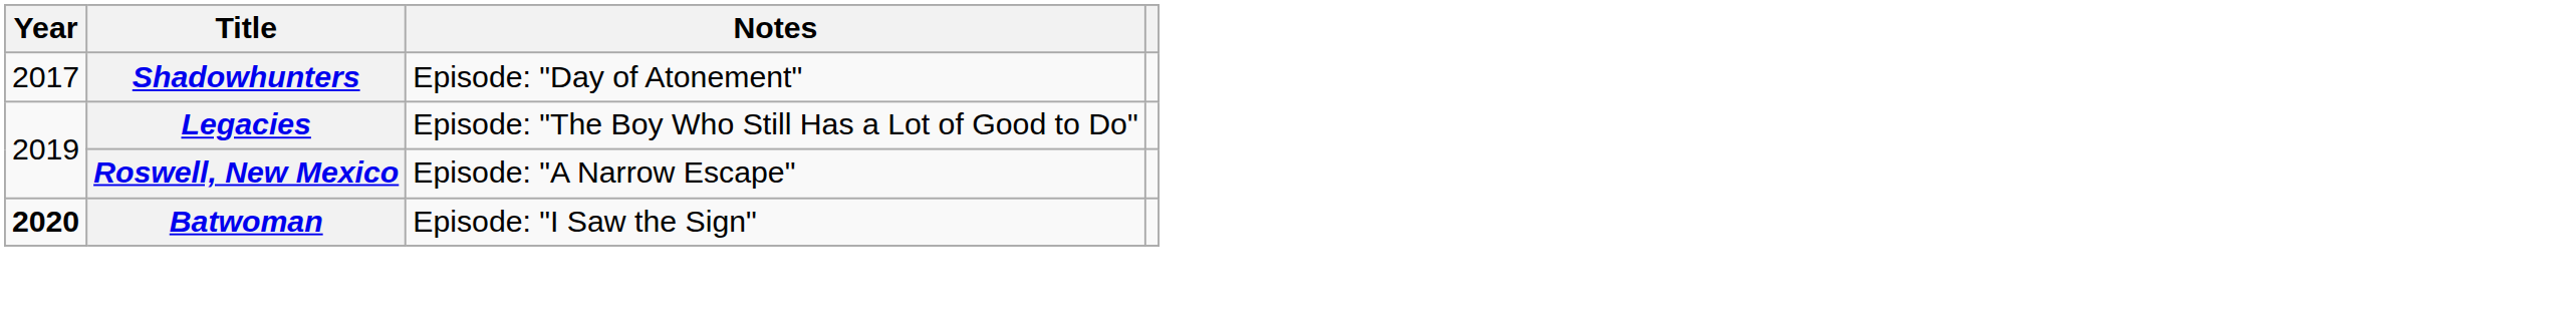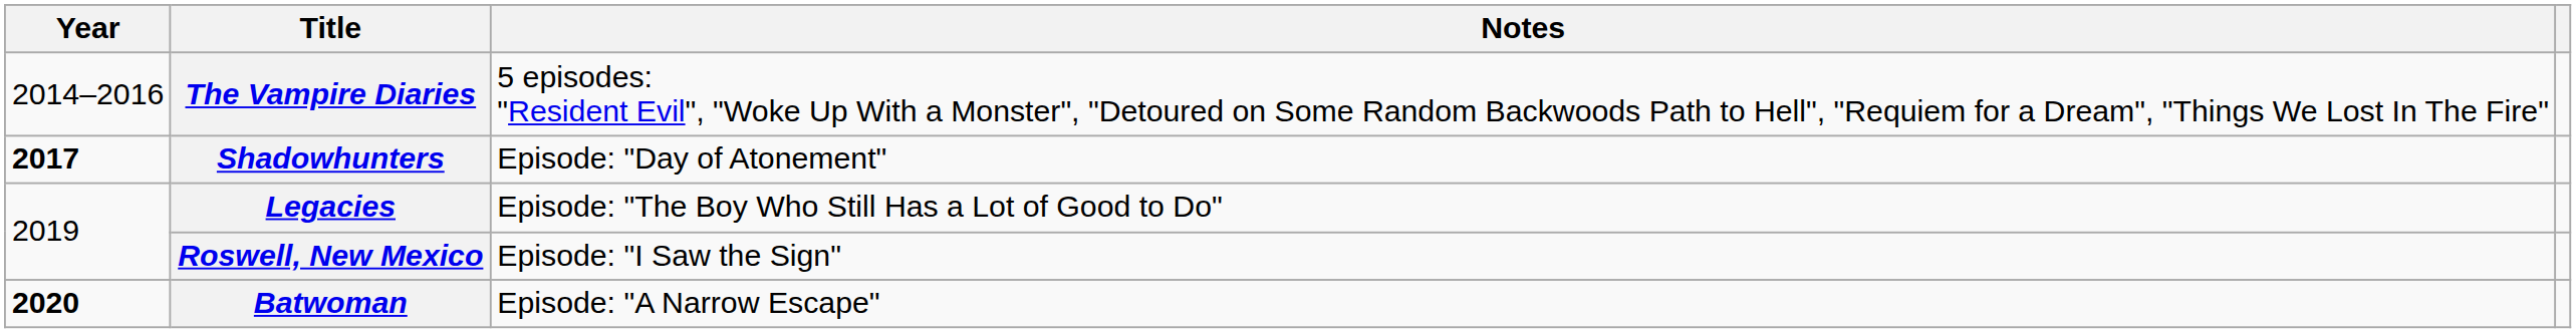+ row: 2014–2016 | The Vampire Diaries | 5 episodes: "Resident Evil", "Woke Up With a Monster", "Detoured on Some Random Backwoods Path to Hell", "Requiem for a Dream", "Things We Lost In The Fire"
Shadowhunters | Year: normal -> bold
Roswell, New Mexico | Notes: Episode: "A Narrow Escape" -> Episode: "I Saw the Sign"
Batwoman | Notes: Episode: "I Saw the Sign" -> Episode: "A Narrow Escape"
